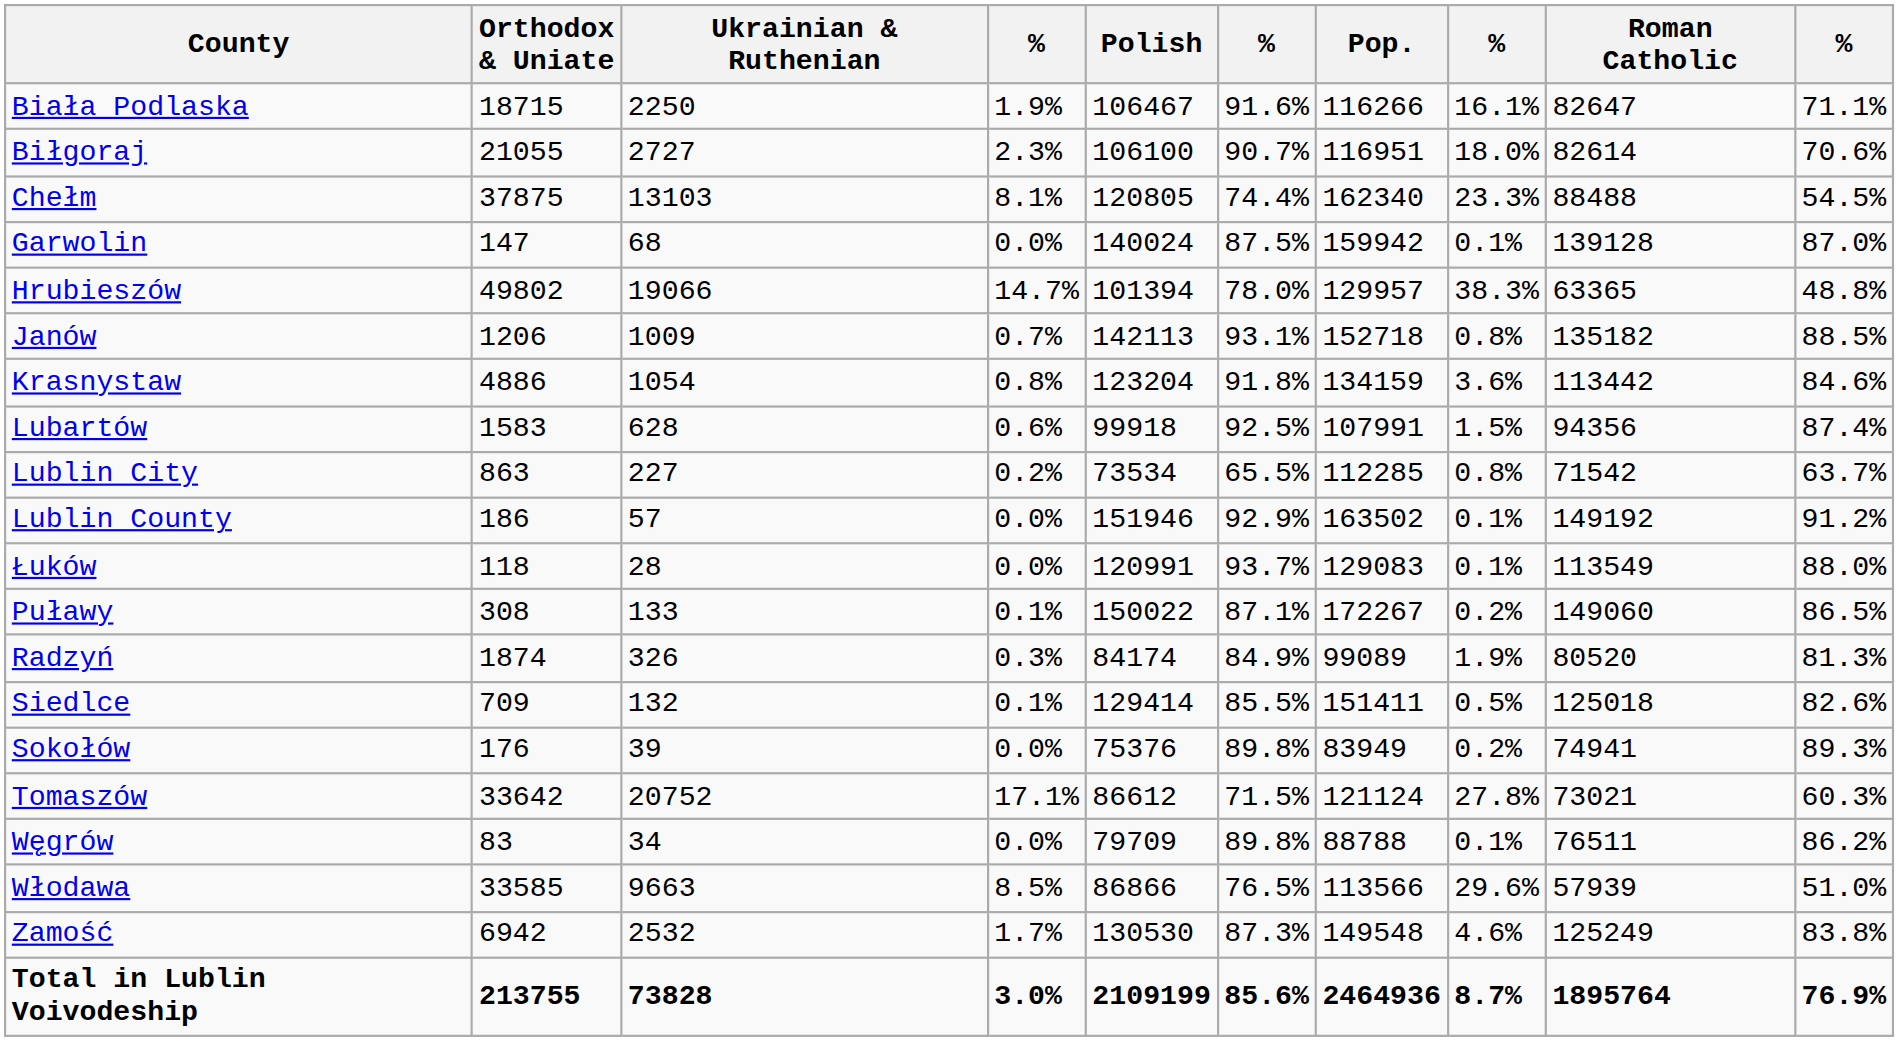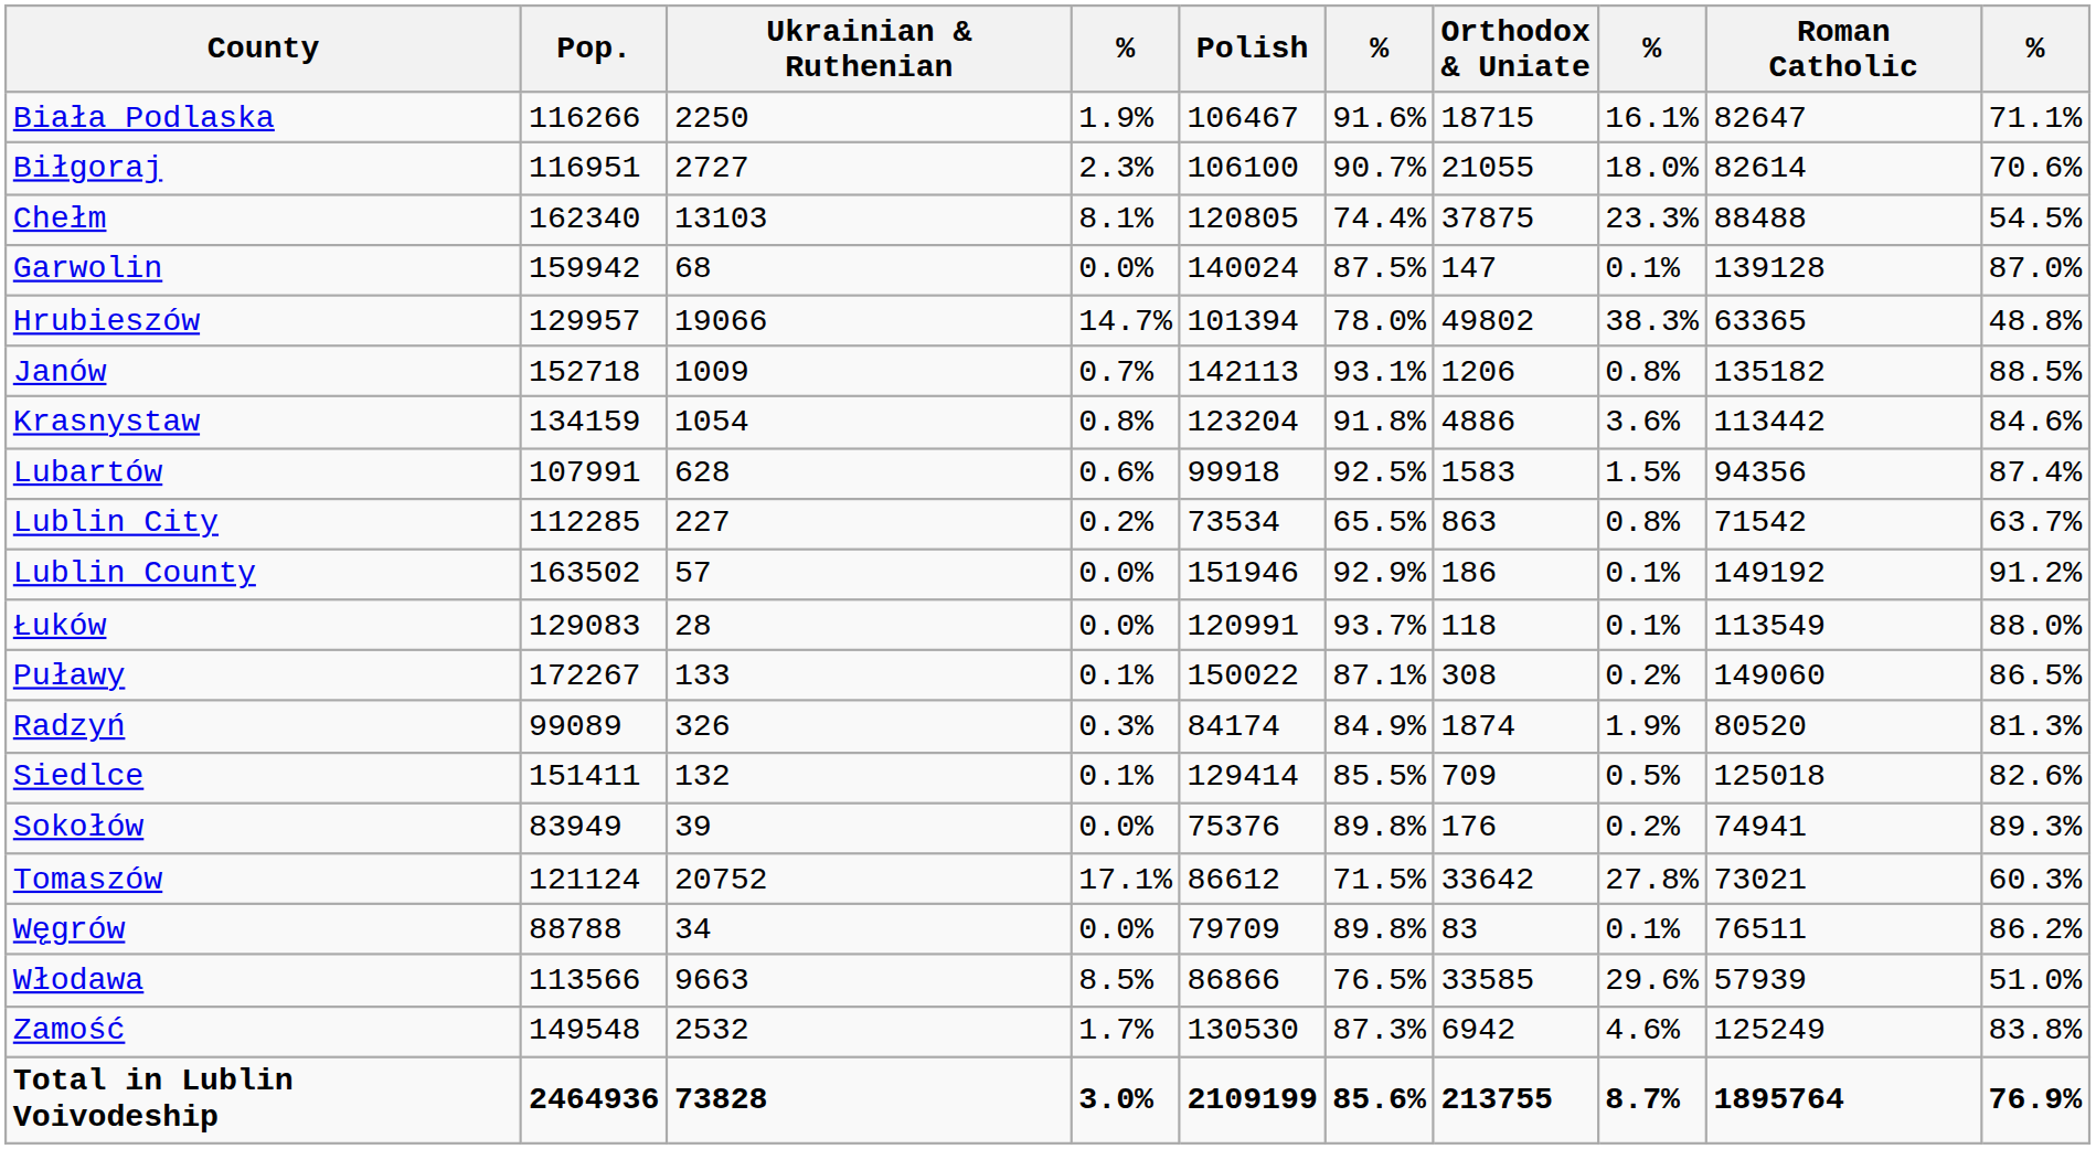columns swapped: Pop. <-> Orthodox & Uniate
